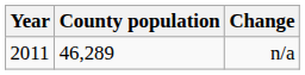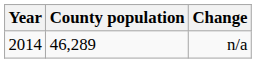n/a | Year: 2011 -> 2014
